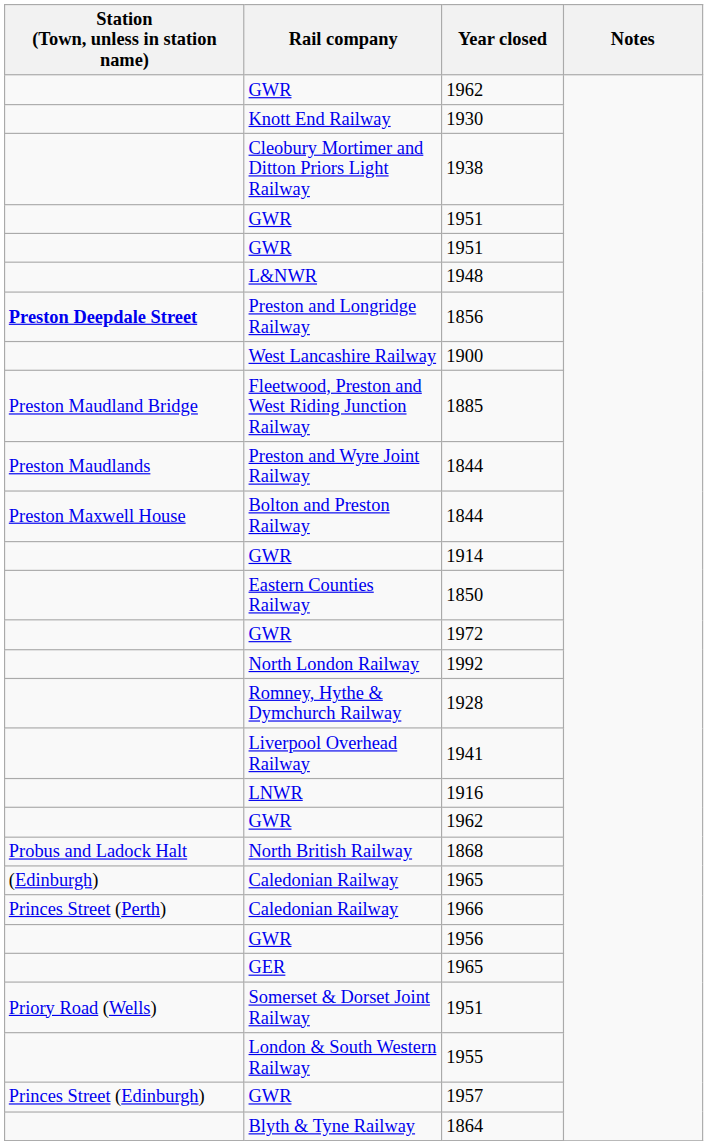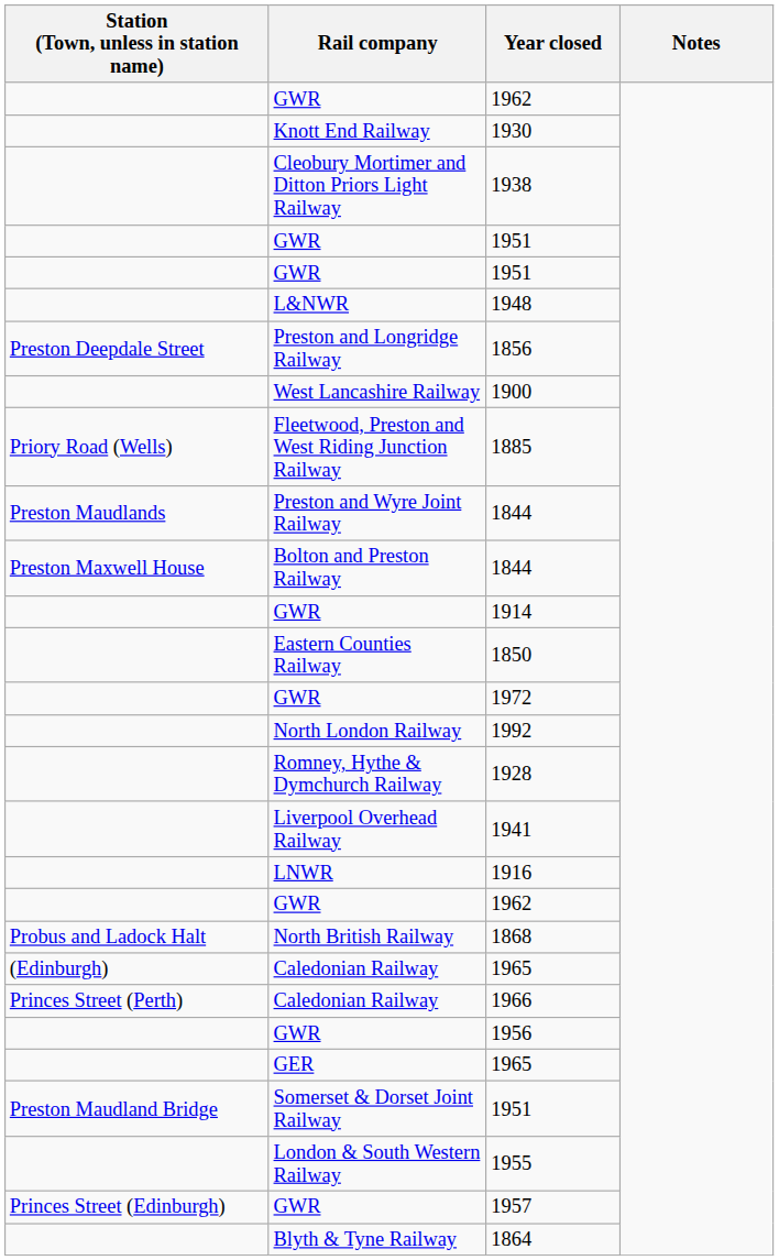1856 | Station (Town, unless in station name): bold -> normal
1885 | Station (Town, unless in station name): Preston Maudland Bridge -> Priory Road (Wells)
Somerset & Dorset Joint Railway / 1951 | Station (Town, unless in station name): Priory Road (Wells) -> Preston Maudland Bridge
